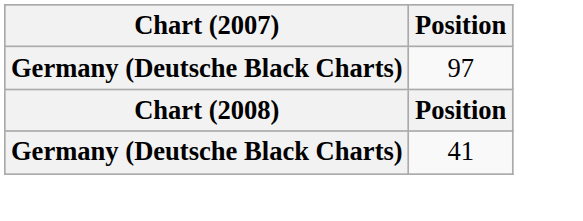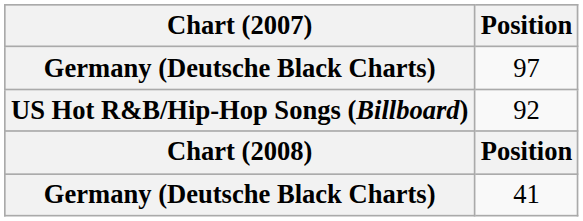+ row: US Hot R&B/Hip-Hop Songs (Billboard) | 92
